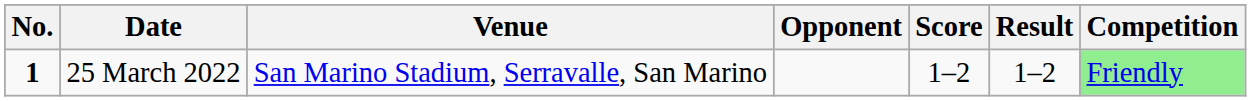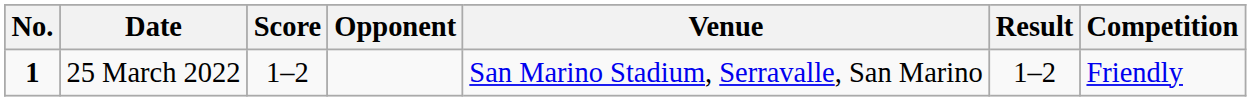columns swapped: Venue <-> Score
25 March 2022 | Competition: lightgreen background -> no background
